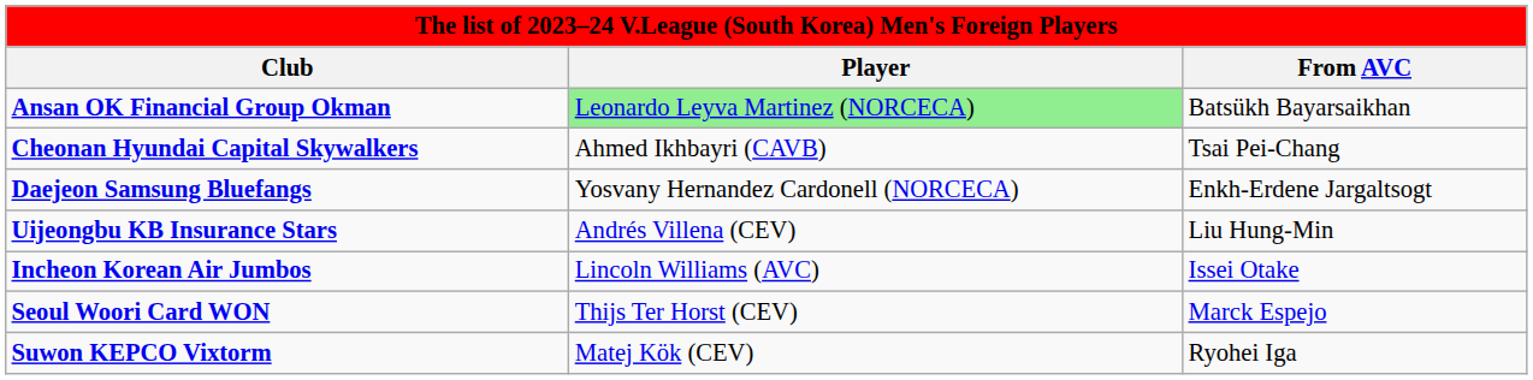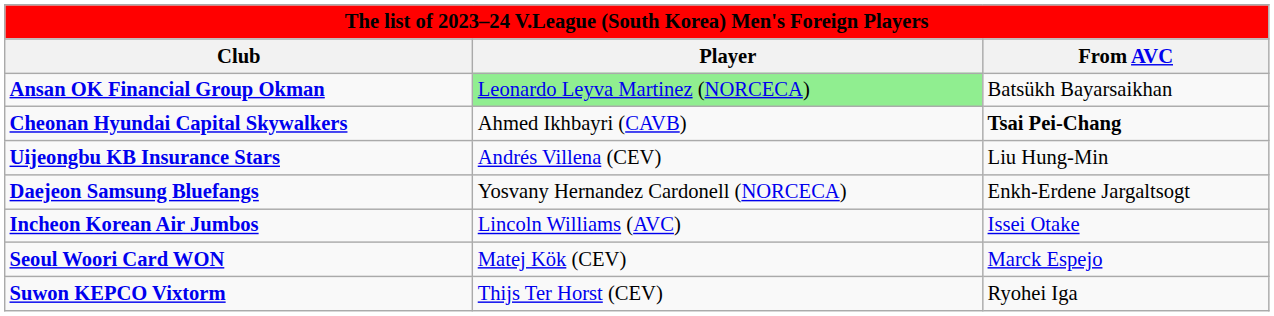Cheonan Hyundai Capital Skywalkers | From AVC: normal -> bold
rows swapped: Daejeon Samsung Bluefangs <-> Uijeongbu KB Insurance Stars
Seoul Woori Card WON | Player: Thijs Ter Horst (CEV) -> Matej Kök (CEV)
Suwon KEPCO Vixtorm | Player: Matej Kök (CEV) -> Thijs Ter Horst (CEV)
